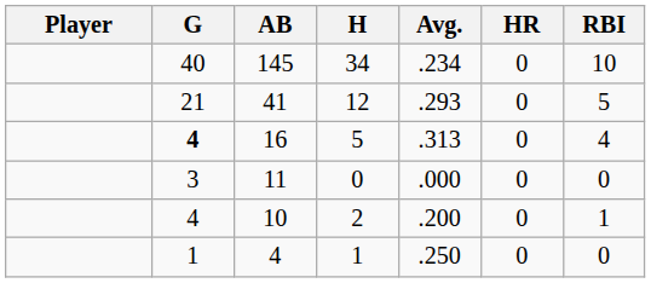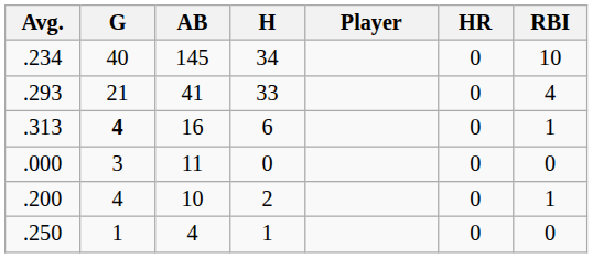columns swapped: Player <-> Avg.
41 | H: 12 -> 33
41 | RBI: 5 -> 4
16 | H: 5 -> 6
16 | RBI: 4 -> 1
